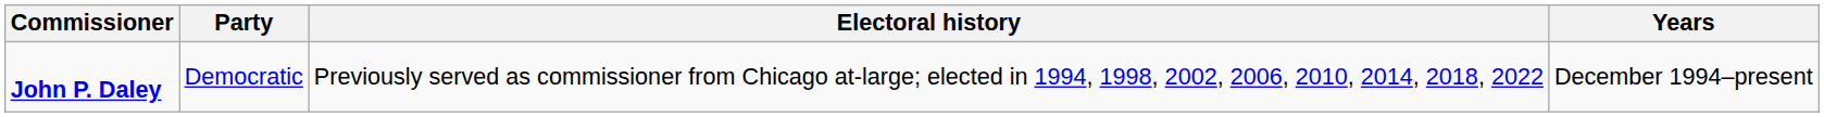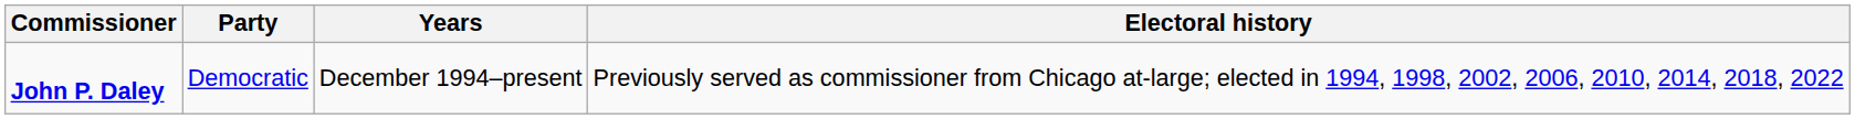columns swapped: Years <-> Electoral history
